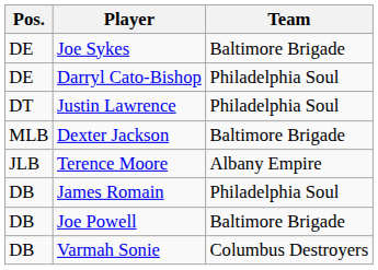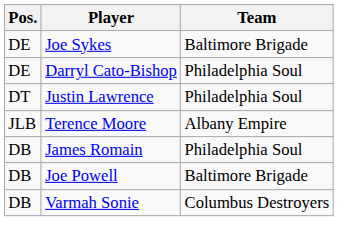- row: MLB | Dexter Jackson | Baltimore Brigade
